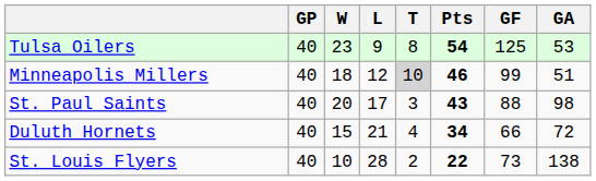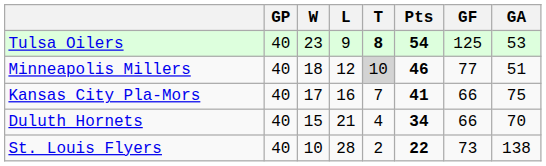Tulsa Oilers | T: normal -> bold
Minneapolis Millers | GF: 99 -> 77
- row: St. Paul Saints | 40 | 20 | 17 | 3 | 43 | 88 | 98
+ row: Kansas City Pla-Mors | 40 | 17 | 16 | 7 | 41 | 66 | 75
Duluth Hornets | GA: 72 -> 70
